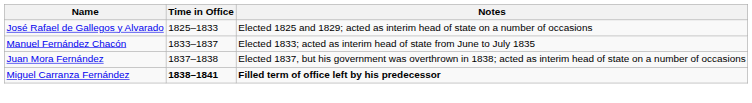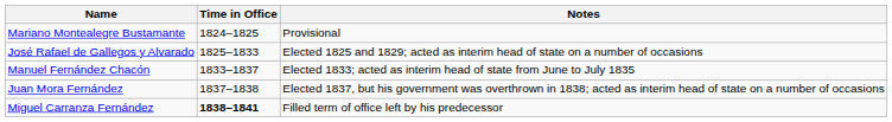+ row: Mariano Montealegre Bustamante | 1824–1825 | Provisional
Miguel Carranza Fernández | Notes: bold -> normal
